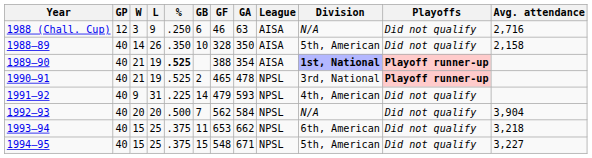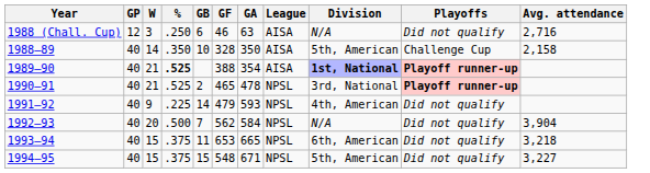- column: L | 9 | 26 | 19 | 19 | 31 | 20 | 25 | 25
1988–89 | Playoffs: Did not qualify -> Challenge Cup
1993–94 | GA: 662 -> 665
